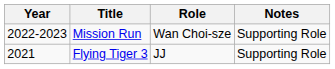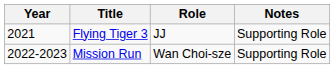rows swapped: Flying Tiger 3 <-> Mission Run
